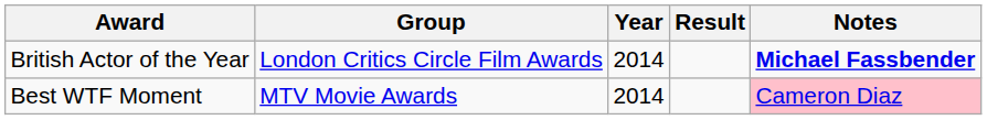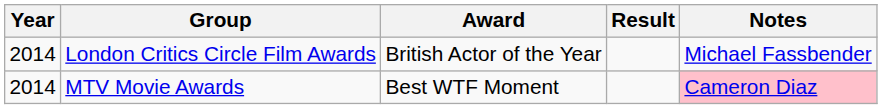columns swapped: Year <-> Award
London Critics Circle Film Awards | Notes: bold -> normal
